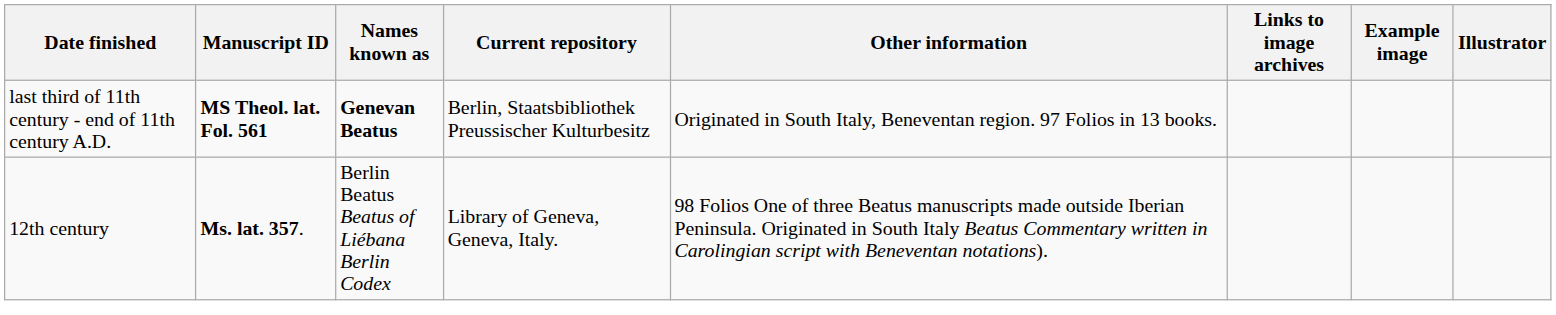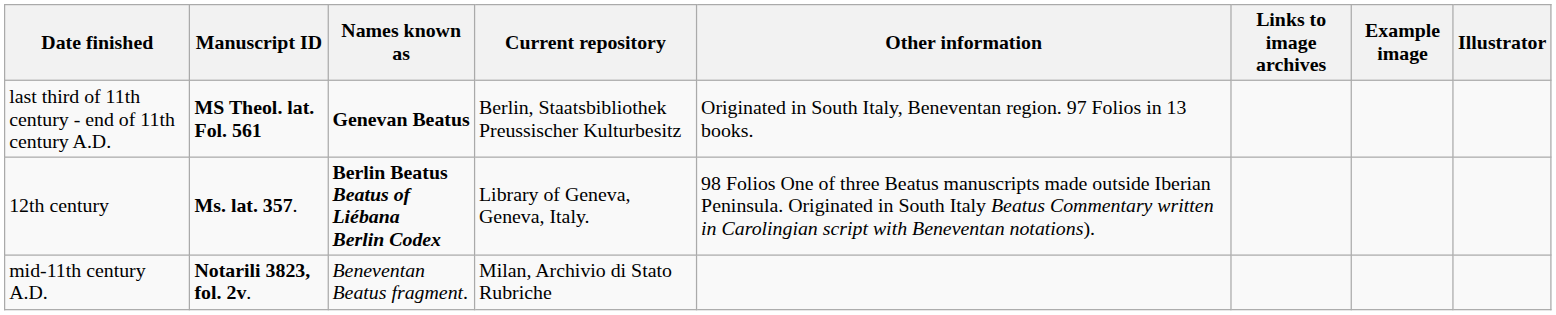12th century | Names known as: normal -> bold
+ row: mid-11th century A.D. | Notarili 3823, fol. 2v. | Beneventan Beatus fragment. | Milan, Archivio di Stato Rubriche
